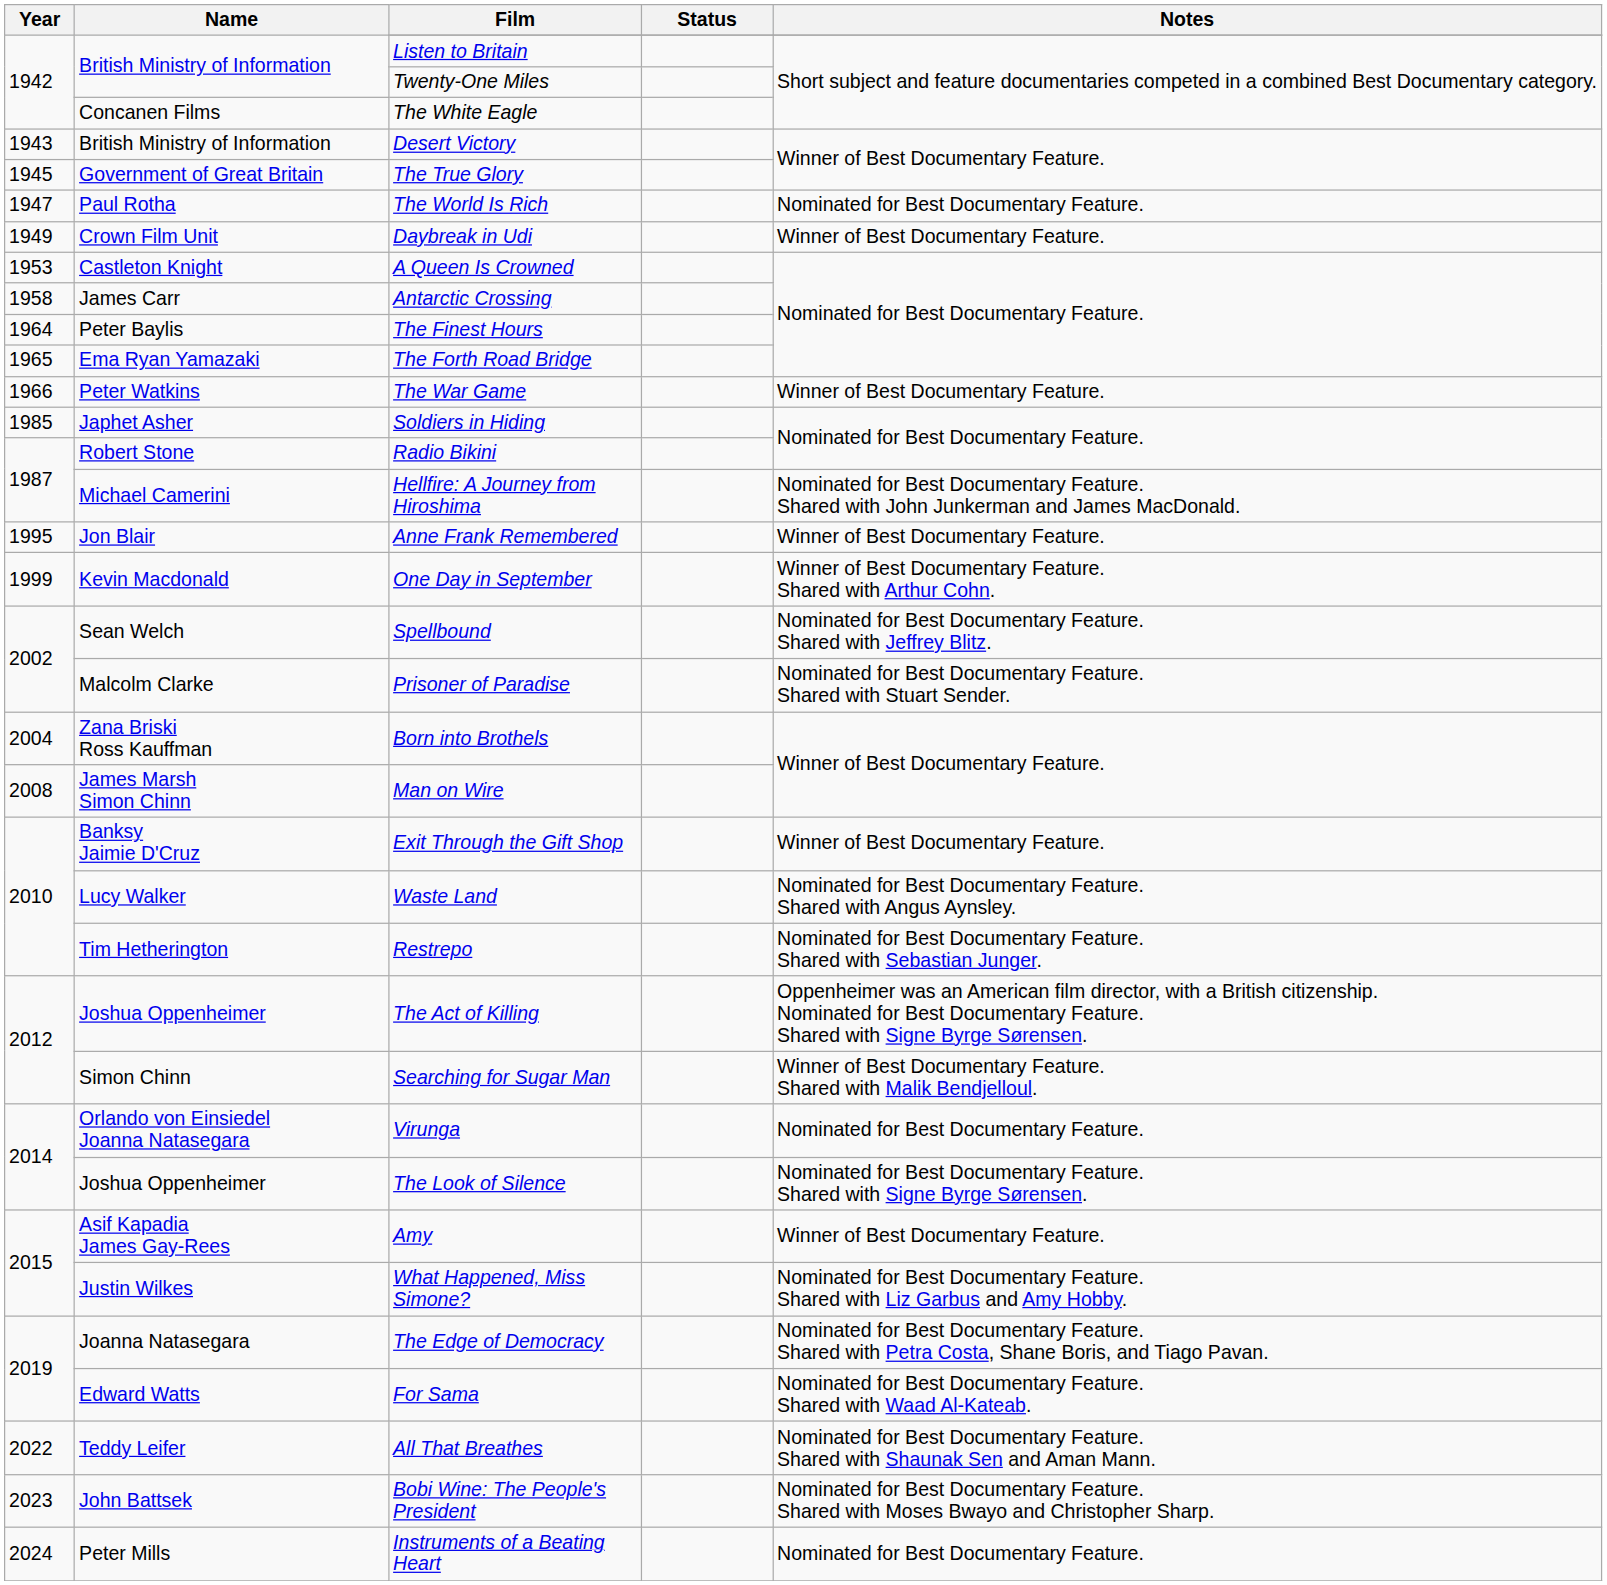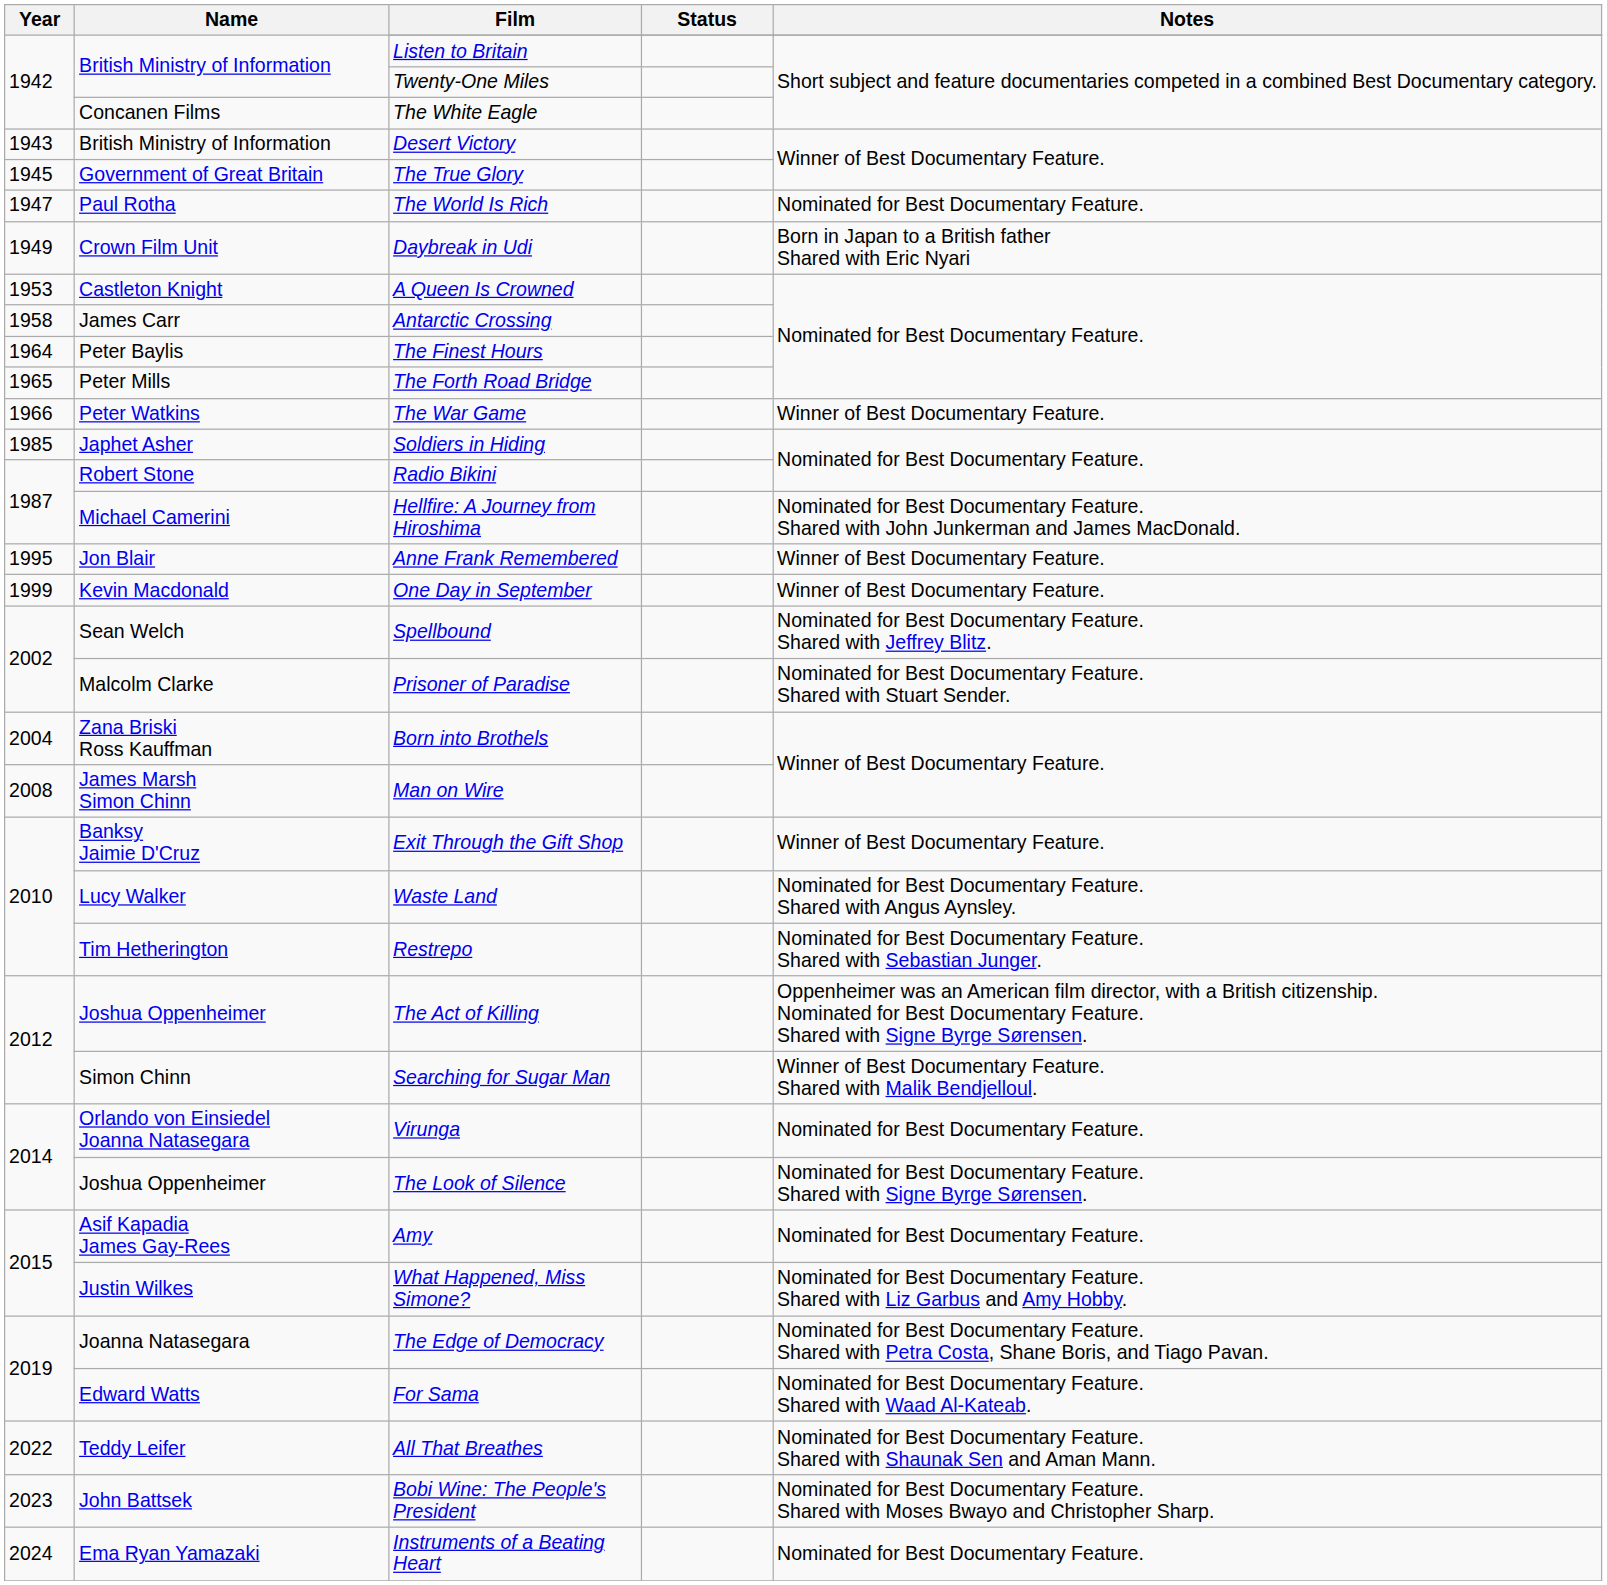Daybreak in Udi | Notes: Winner of Best Documentary Feature. -> Born in Japan to a British father Shared with Eric Nyari
The Forth Road Bridge | Name: Ema Ryan Yamazaki -> Peter Mills
One Day in September | Notes: Winner of Best Documentary Feature. Shared with Arthur Cohn. -> Winner of Best Documentary Feature.
Amy | Notes: Winner of Best Documentary Feature. -> Nominated for Best Documentary Feature.
Instruments of a Beating Heart | Name: Peter Mills -> Ema Ryan Yamazaki
